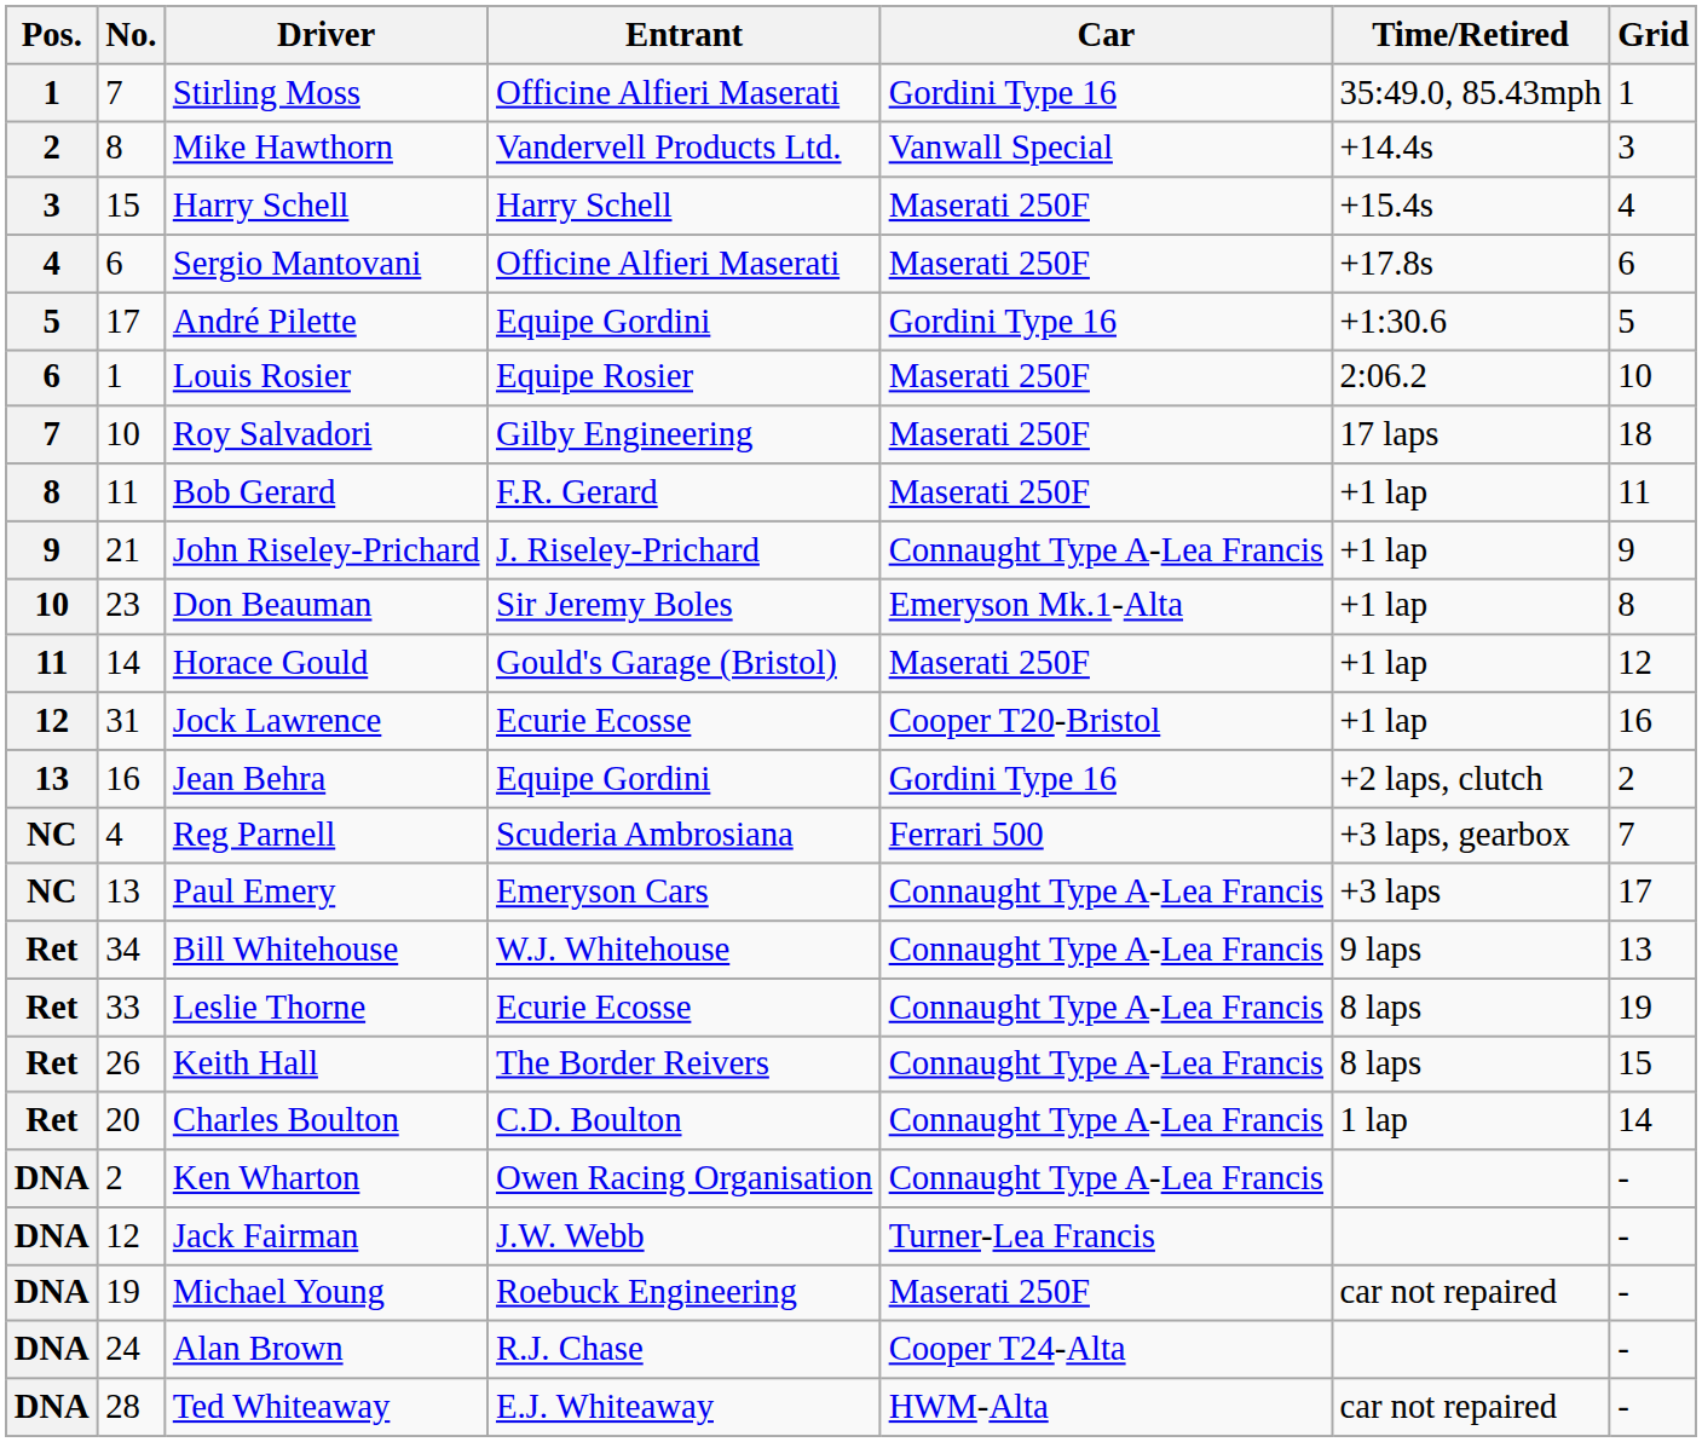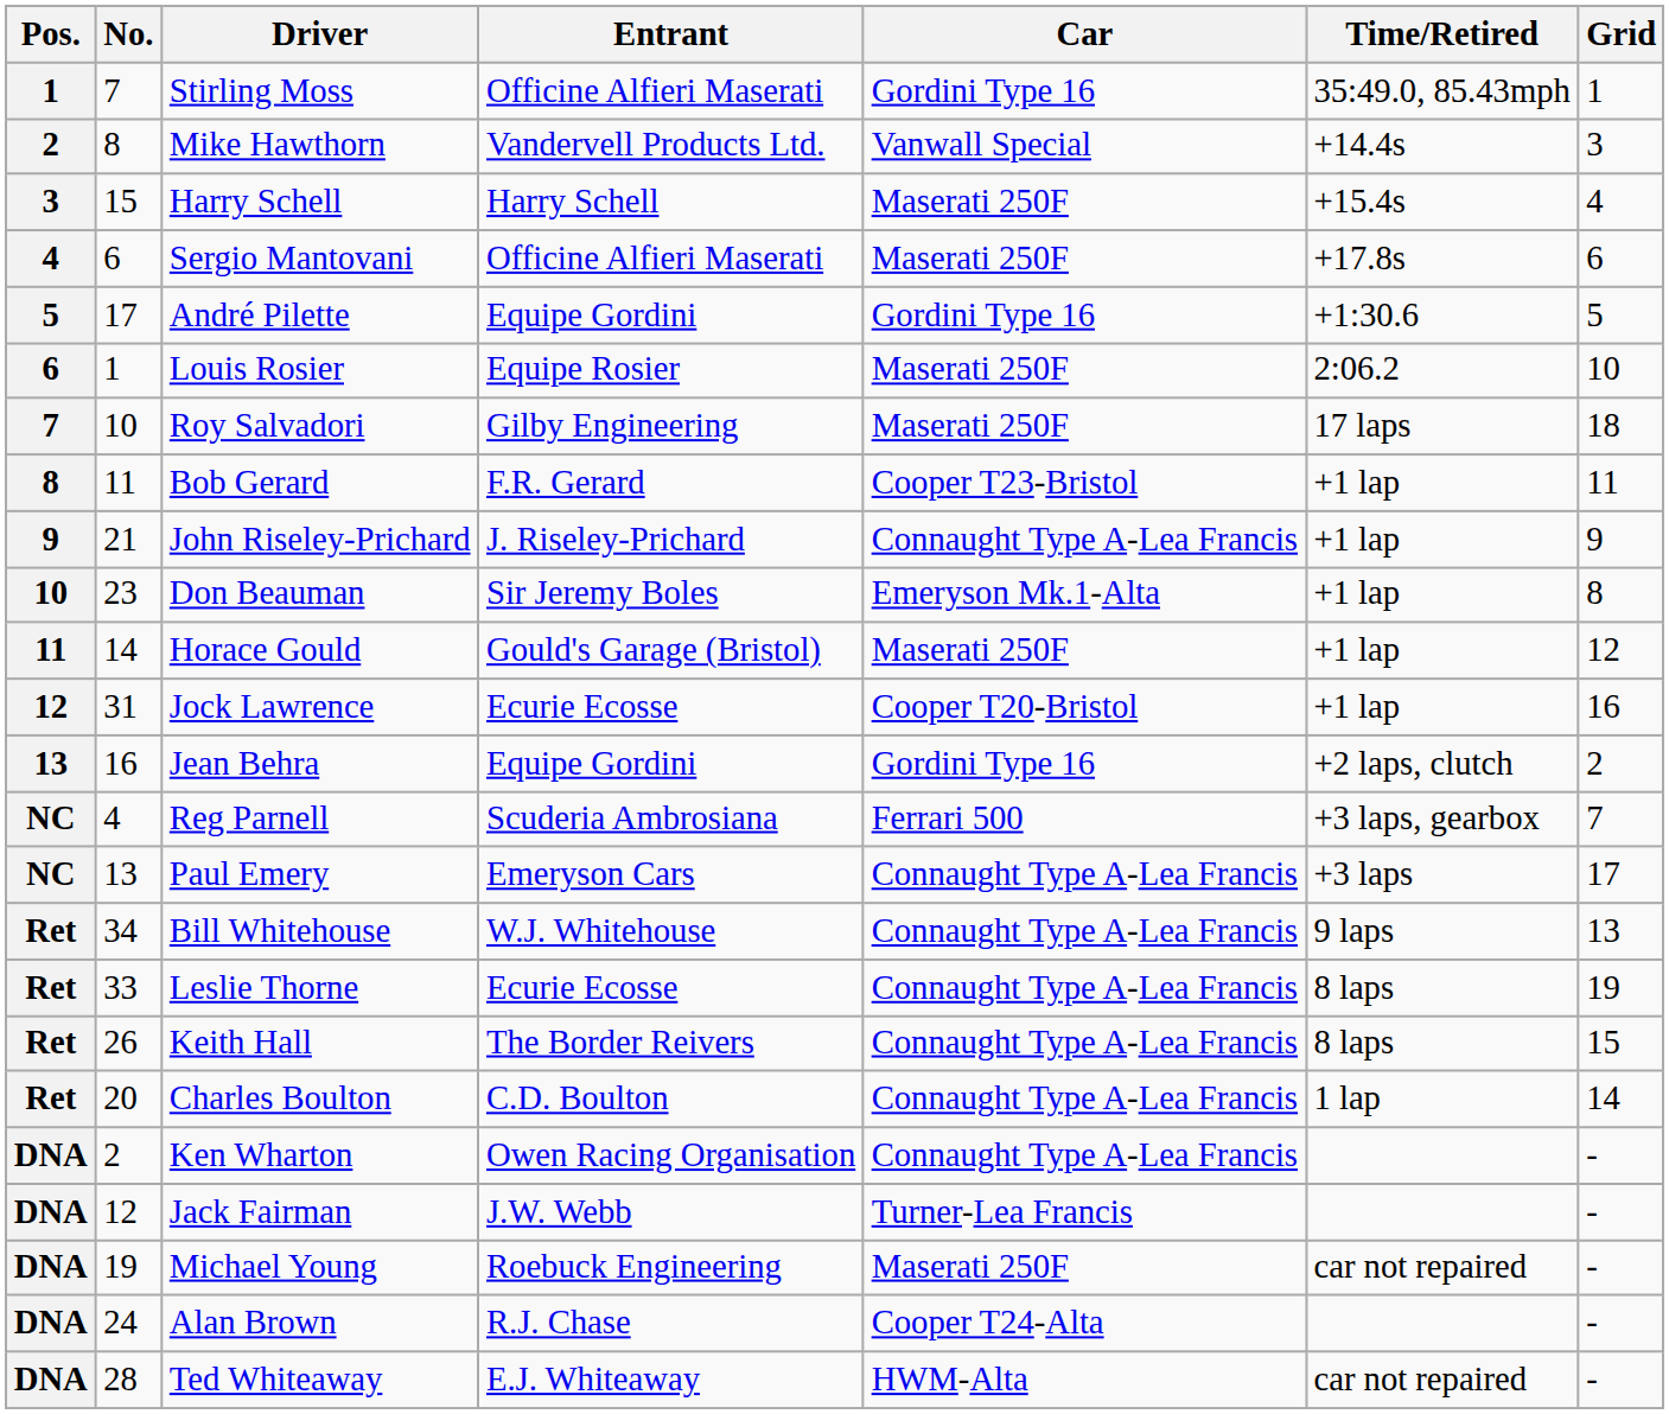Bob Gerard | Car: Maserati 250F -> Cooper T23-Bristol
